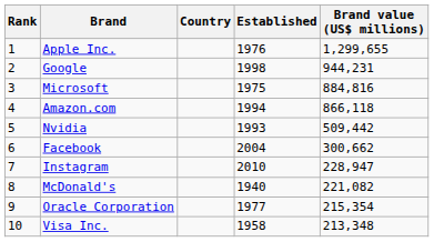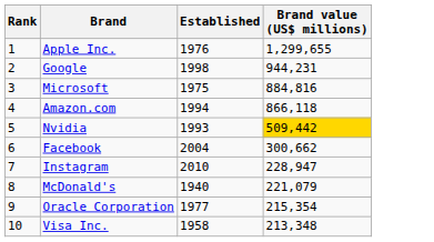- column: Country
Nvidia | Brand value (US$ millions): no background -> gold background
McDonald's | Brand value (US$ millions): 221,082 -> 221,079
